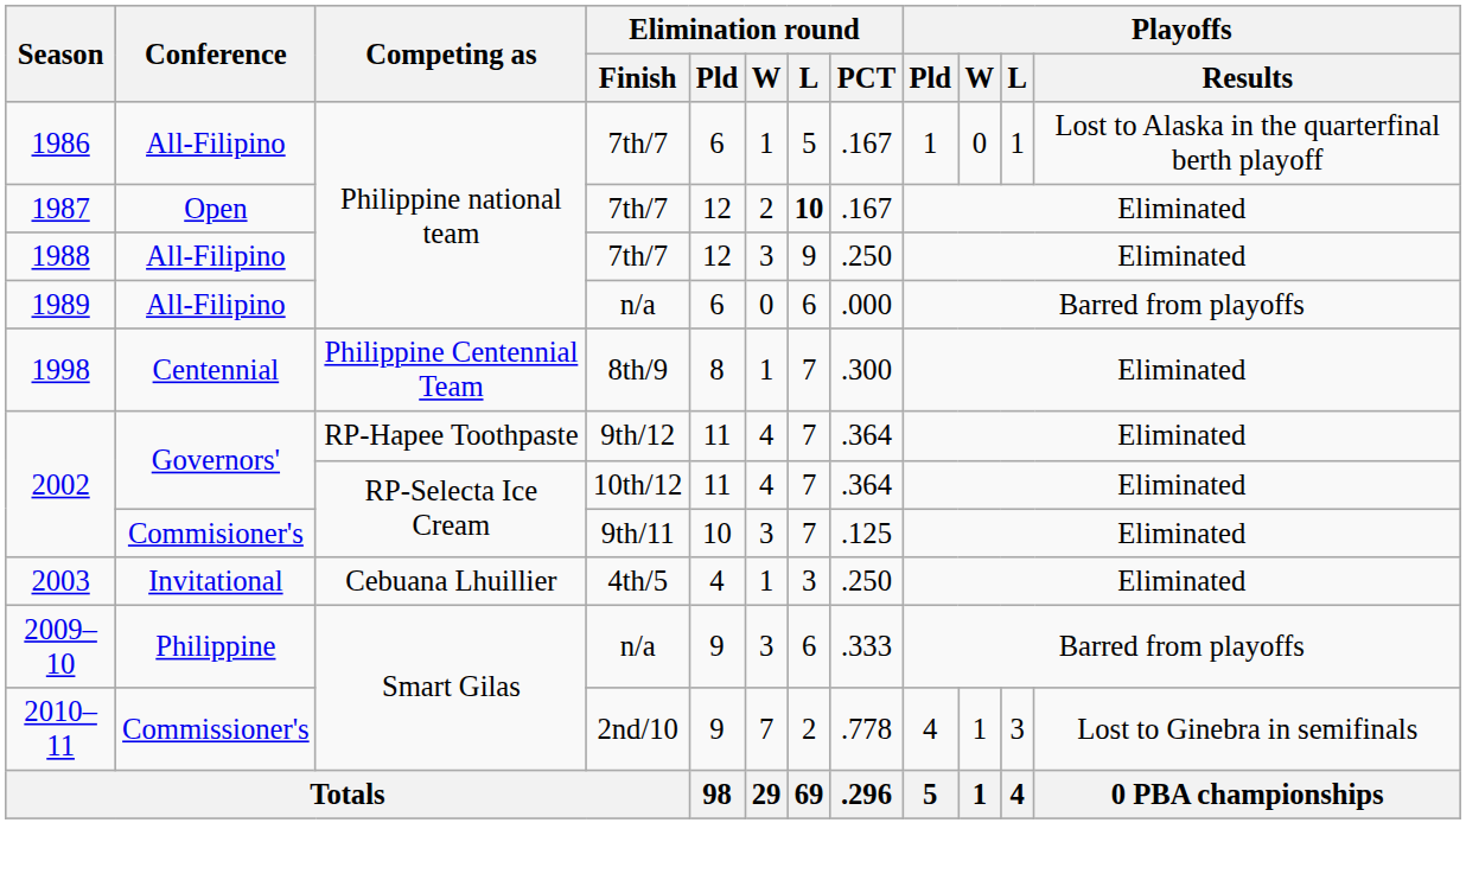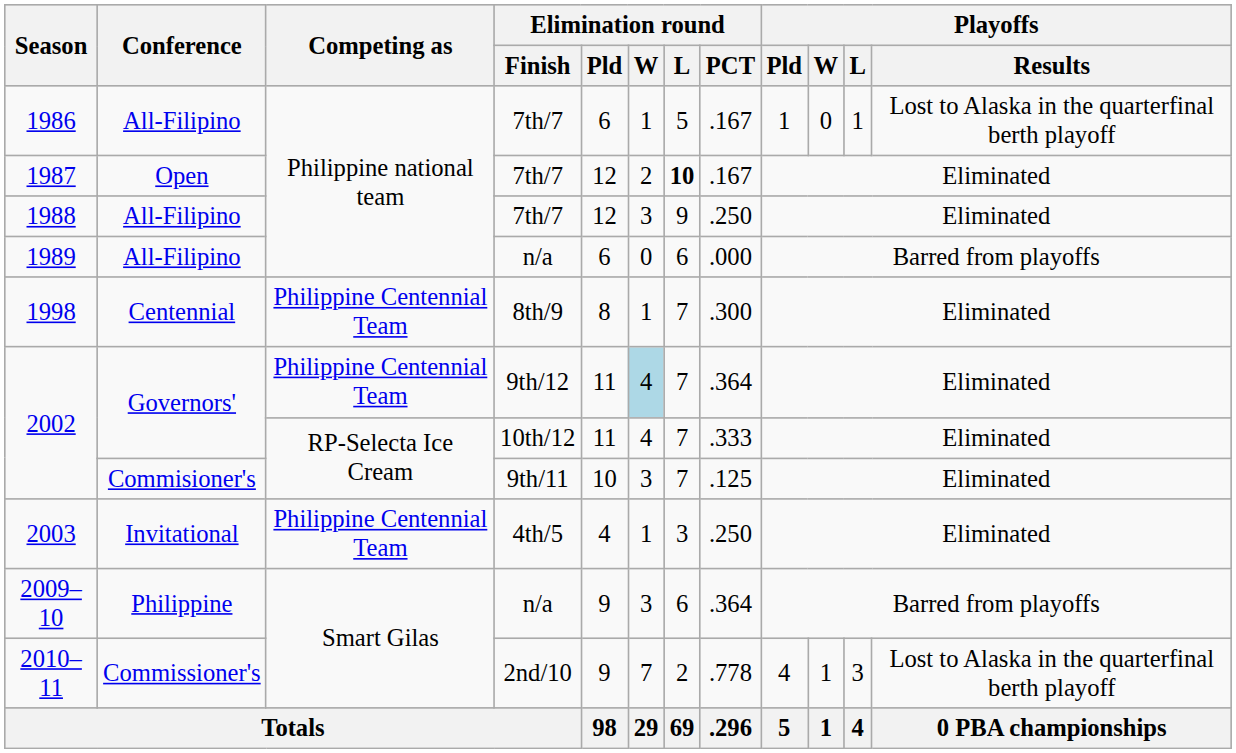2002 / 9th/12 | Competing as: RP-Hapee Toothpaste -> Philippine Centennial Team
2002 / 9th/12 | Elimination round / W: no background -> lightblue background
2002 / 10th/12 | Elimination round / PCT: .364 -> .333
2003 | Competing as: Cebuana Lhuillier -> Philippine Centennial Team
2009–10 | Elimination round / PCT: .333 -> .364
2010–11 | Playoffs / Results: Lost to Ginebra in semifinals -> Lost to Alaska in the quarterfinal berth playoff
